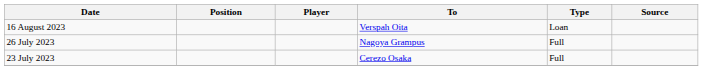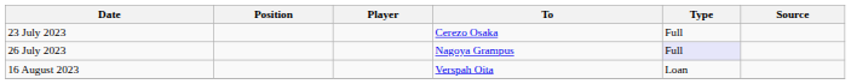rows swapped: 23 July 2023 <-> 16 August 2023
26 July 2023 | Type: no background -> lavender background
